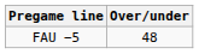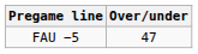FAU −5 | Over/under: 48 -> 47
